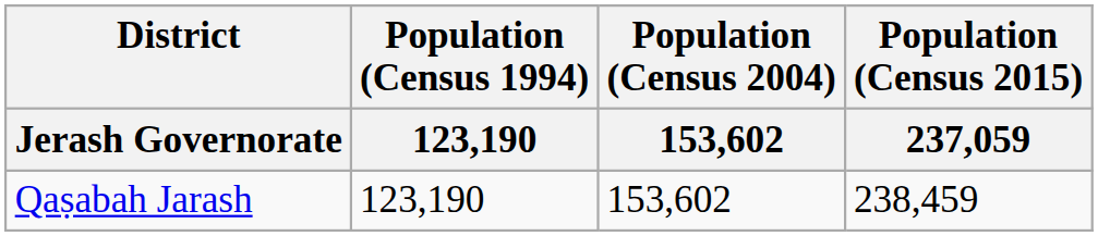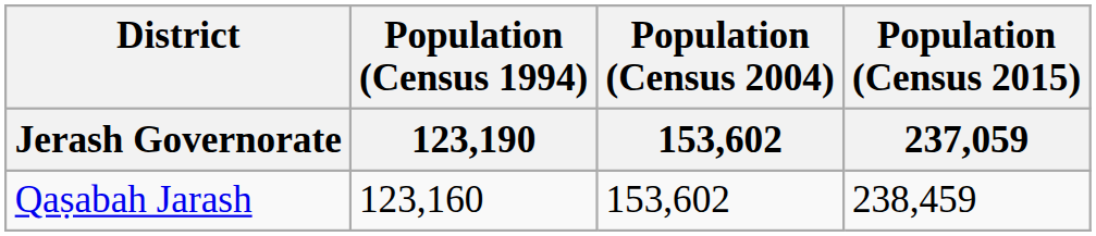Qaṣabah Jarash | Population (Census 1994) / 123,190: 123,190 -> 123,160
